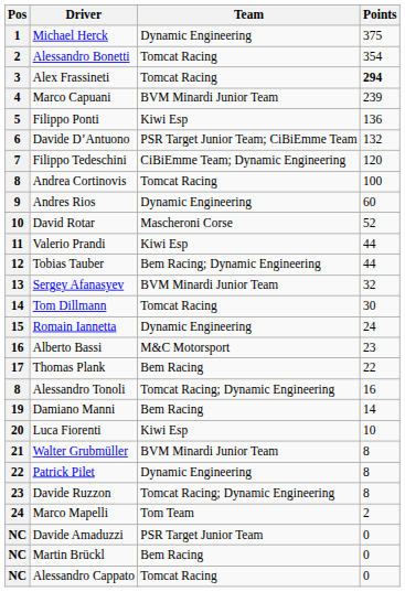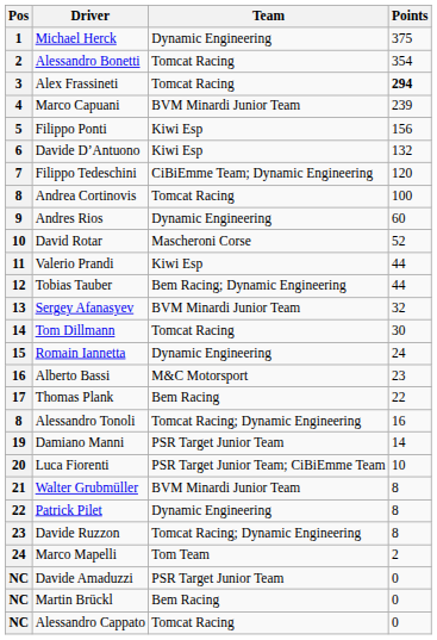Filippo Ponti | Points: 136 -> 156
Davide D’Antuono | Team: PSR Target Junior Team; CiBiEmme Team -> Kiwi Esp
Damiano Manni | Team: Bem Racing -> PSR Target Junior Team
Luca Fiorenti | Team: Kiwi Esp -> PSR Target Junior Team; CiBiEmme Team
